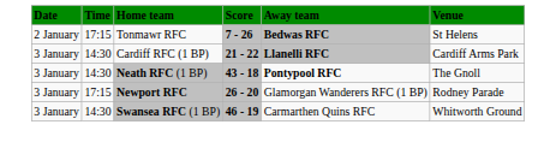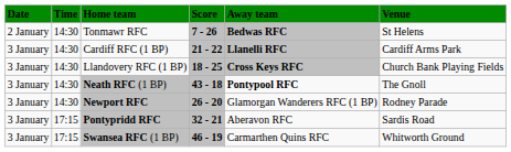Tonmawr RFC | Time: 17:15 -> 14:30
+ row: 3 January | 14:30 | Llandovery RFC (1 BP) | 18 - 25 | Cross Keys RFC | Church Bank Playing Fields
Newport RFC | Time: 17:15 -> 14:30
+ row: 3 January | 17:15 | Pontypridd RFC | 32 - 21 | Aberavon RFC | Sardis Road
Swansea RFC (1 BP) | Time: 14:30 -> 17:15
